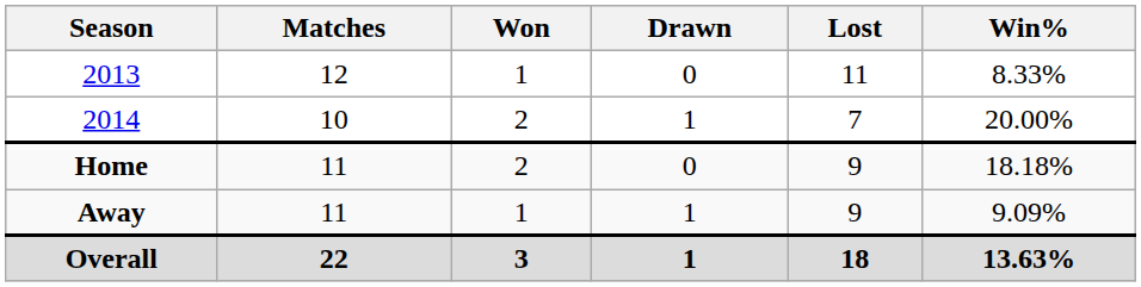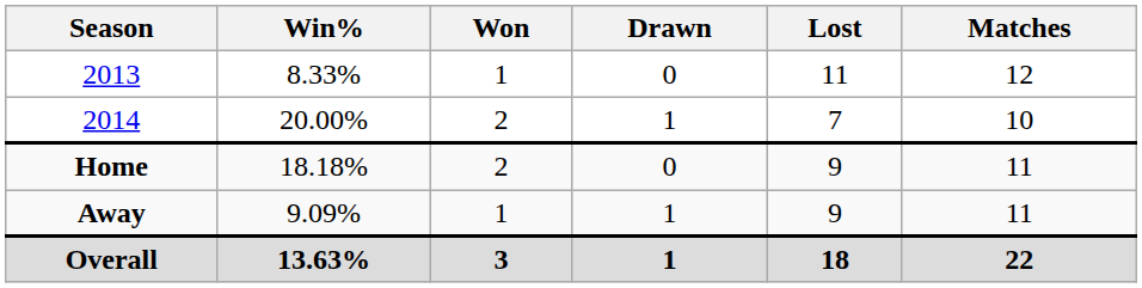columns swapped: Matches <-> Win%
